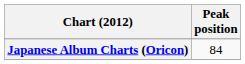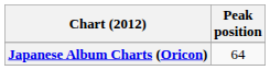Japanese Album Charts (Oricon) | Peak position: 84 -> 64
